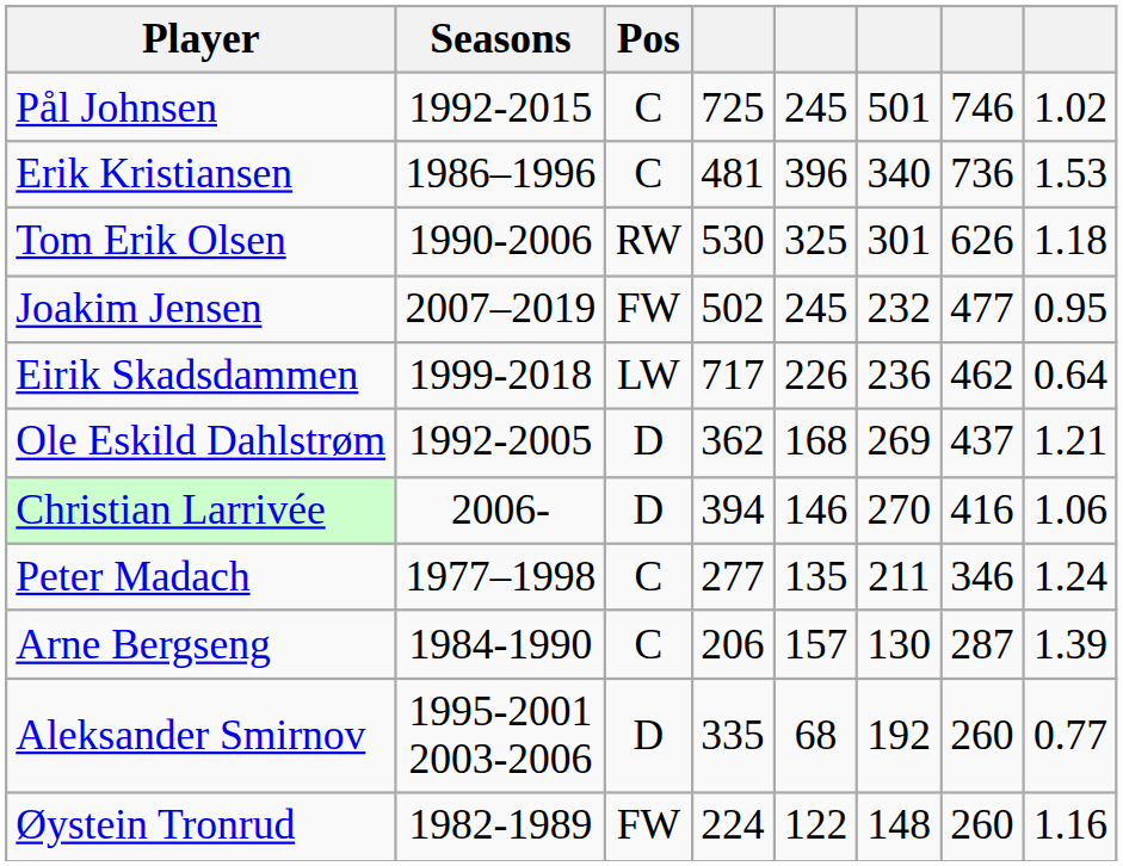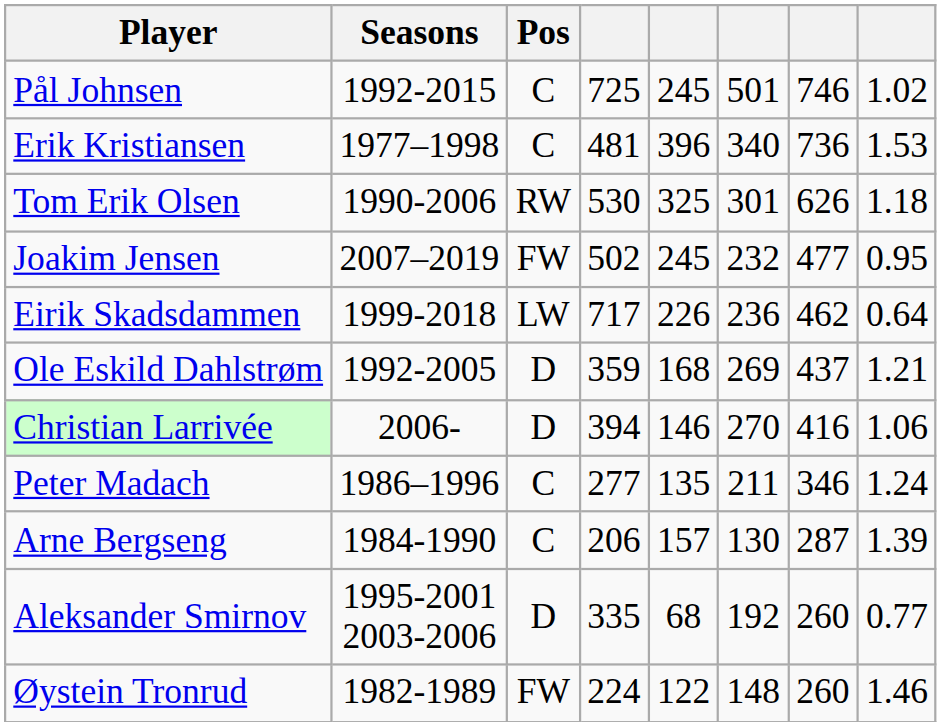Erik Kristiansen | Seasons: 1986–1996 -> 1977–1998
Ole Eskild Dahlstrøm | column 4: 362 -> 359
Peter Madach | Seasons: 1977–1998 -> 1986–1996
Øystein Tronrud | column 8: 1.16 -> 1.46
